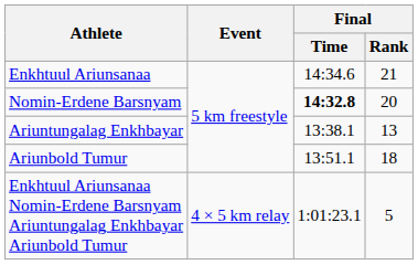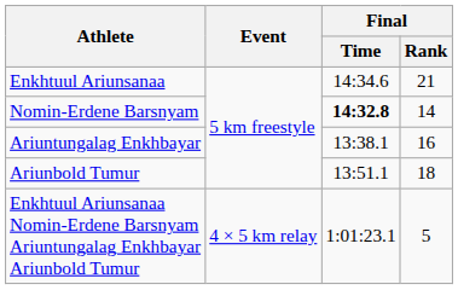Nomin-Erdene Barsnyam | Final / Rank: 20 -> 14
Ariuntungalag Enkhbayar | Final / Rank: 13 -> 16
